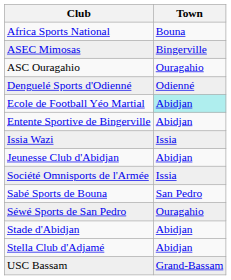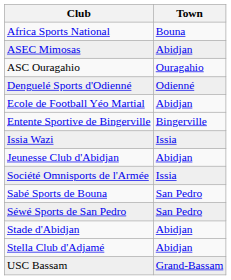ASEC Mimosas | Town: Bingerville -> Abidjan
Ecole de Football Yéo Martial | Town: paleturquoise background -> no background
Entente Sportive de Bingerville | Town: Abidjan -> Bingerville
Séwé Sports de San Pedro | Town: Ouragahio -> San Pedro
